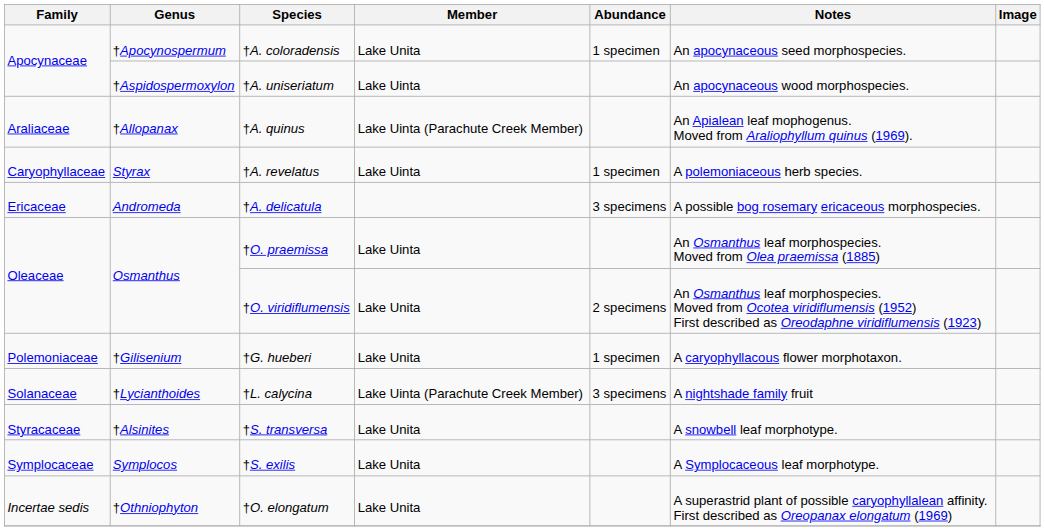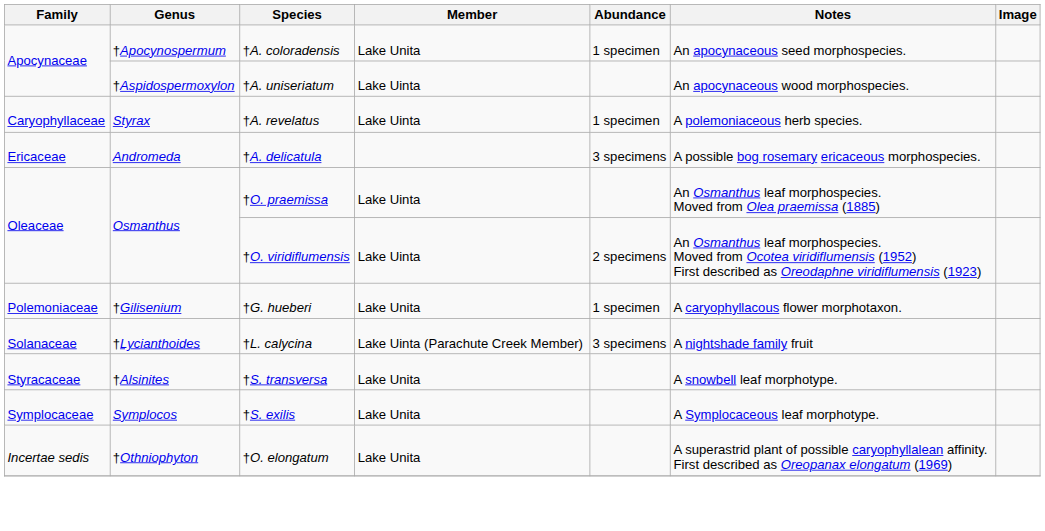- row: Araliaceae | †Allopanax | †A. quinus | Lake Uinta (Parachute Creek Member) | An Apialean leaf mophogenus. Moved from Araliophyllum quinus (1969).
†O. viridiflumensis | Member: Lake Unita -> Lake Uinta
